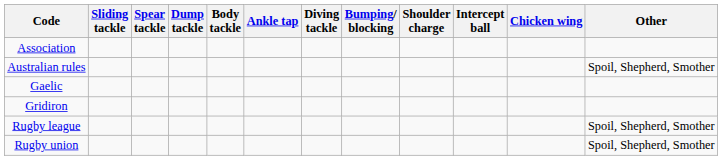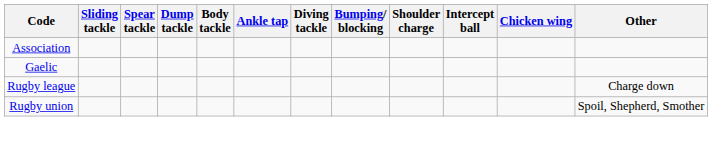- row: Australian rules | Spoil, Shepherd, Smother
- row: Gridiron
Rugby league | Other: Spoil, Shepherd, Smother -> Charge down
